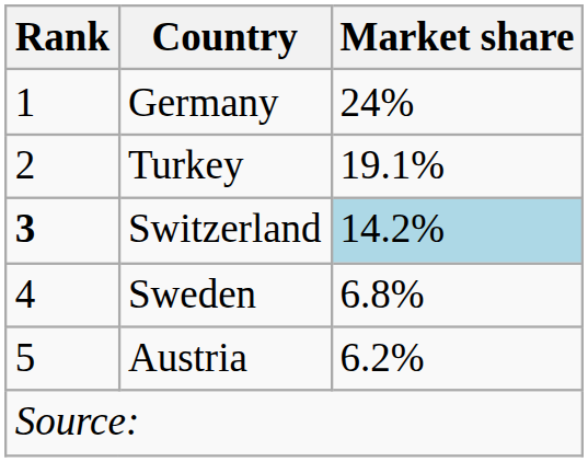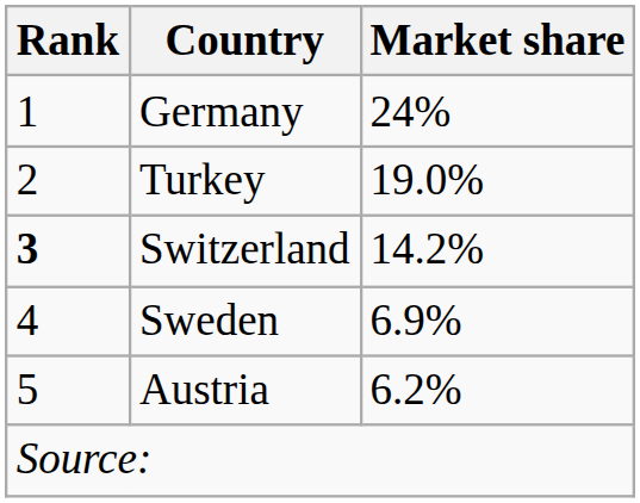Turkey | Market share: 19.1% -> 19.0%
Switzerland | Market share: lightblue background -> no background
Sweden | Market share: 6.8% -> 6.9%
